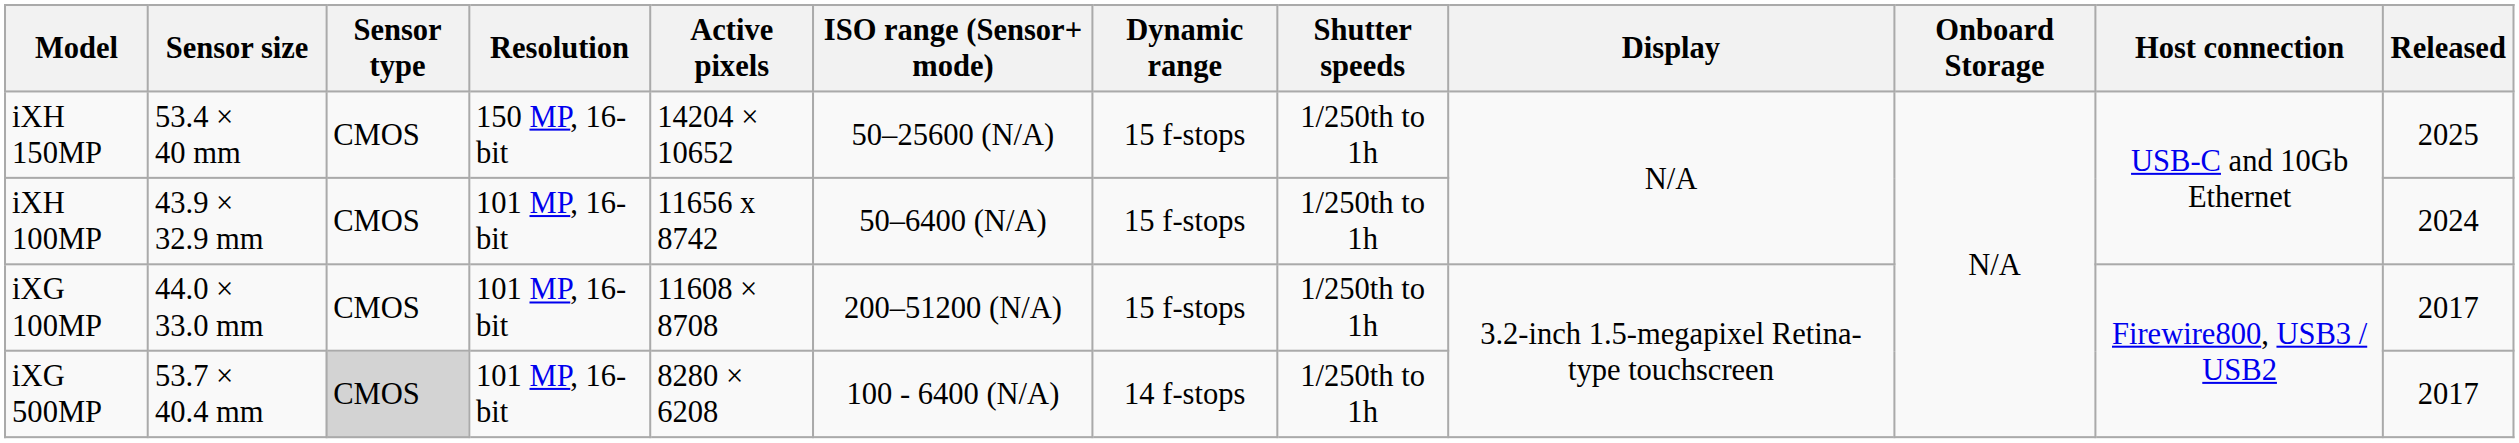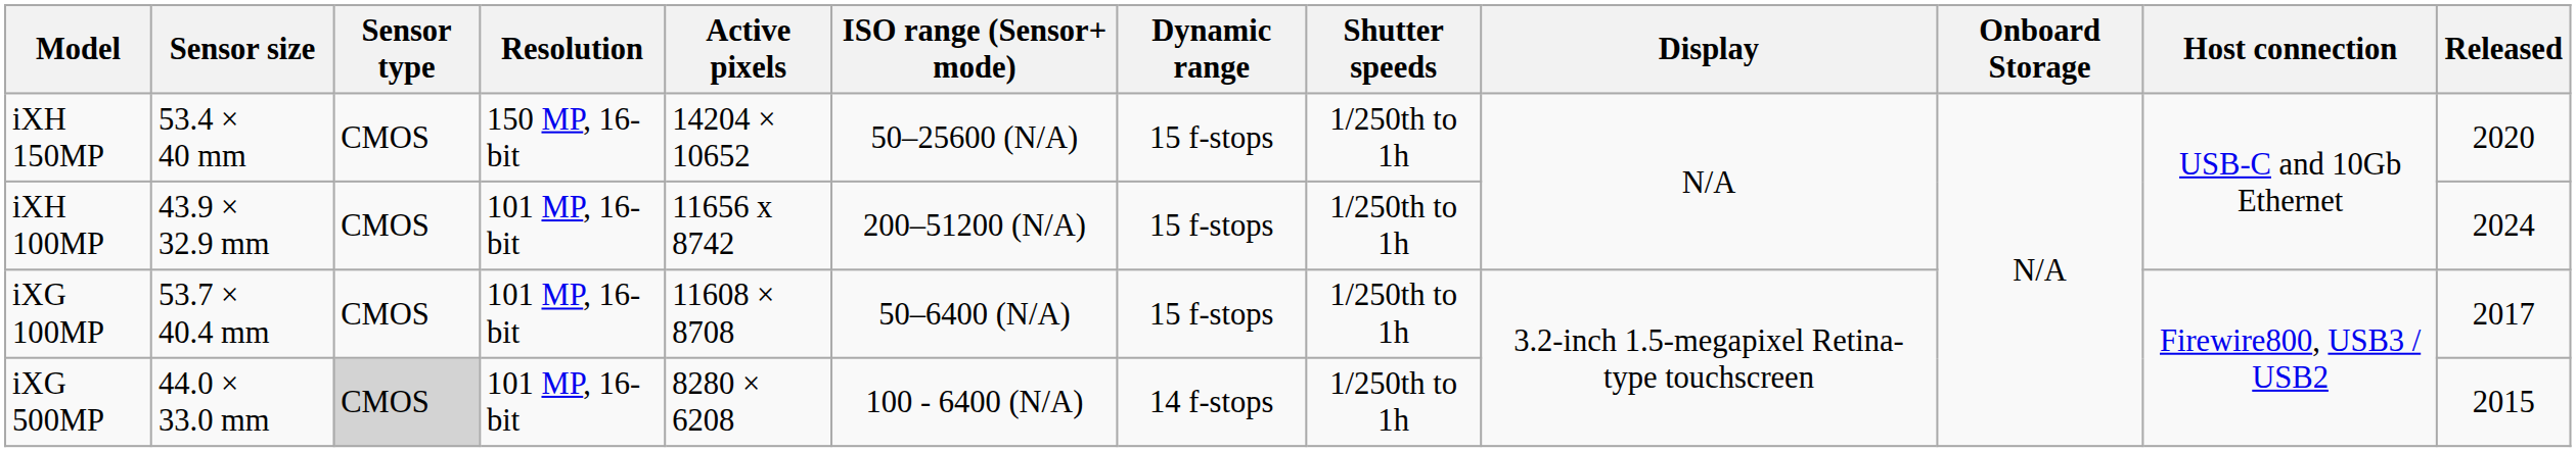iXH 150MP | Released: 2025 -> 2020
iXH 100MP | ISO range (Sensor+ mode): 50–6400 (N/A) -> 200–51200 (N/A)
iXG 100MP | Sensor size: 44.0 × 33.0 mm -> 53.7 × 40.4 mm
iXG 100MP | ISO range (Sensor+ mode): 200–51200 (N/A) -> 50–6400 (N/A)
iXG 500MP | Sensor size: 53.7 × 40.4 mm -> 44.0 × 33.0 mm
iXG 500MP | Released: 2017 -> 2015
